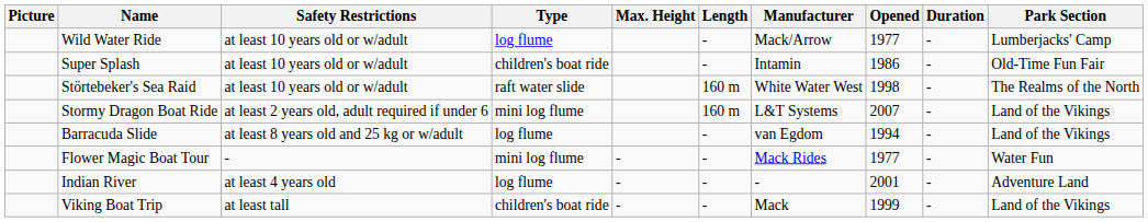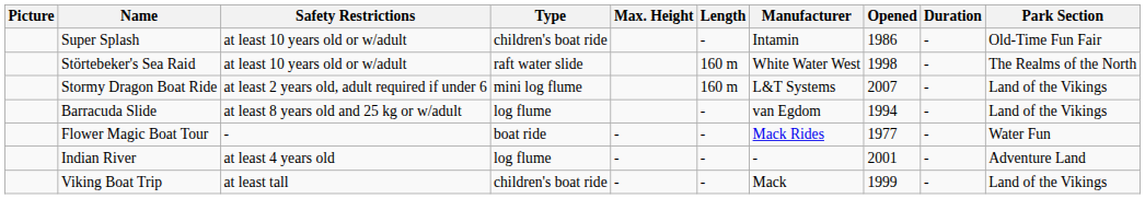- row: Wild Water Ride | at least 10 years old or w/adult | log flume | - | Mack/Arrow | 1977 | - | Lumberjacks' Camp
Flower Magic Boat Tour | Type: mini log flume -> boat ride
